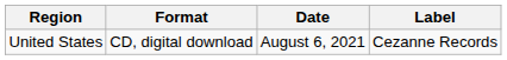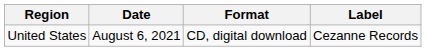columns swapped: Date <-> Format
